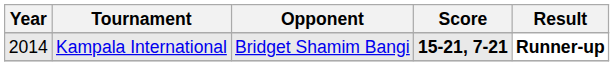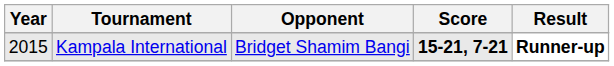Kampala International | Year: 2014 -> 2015
